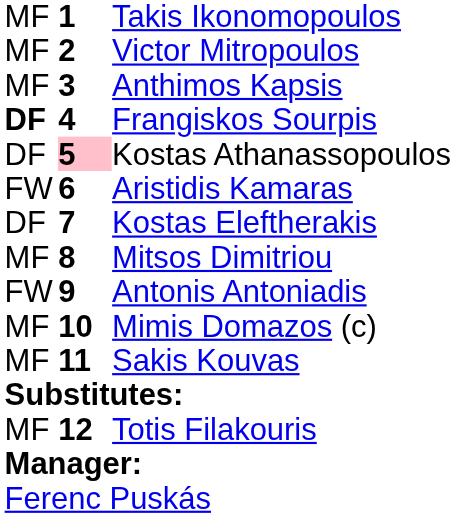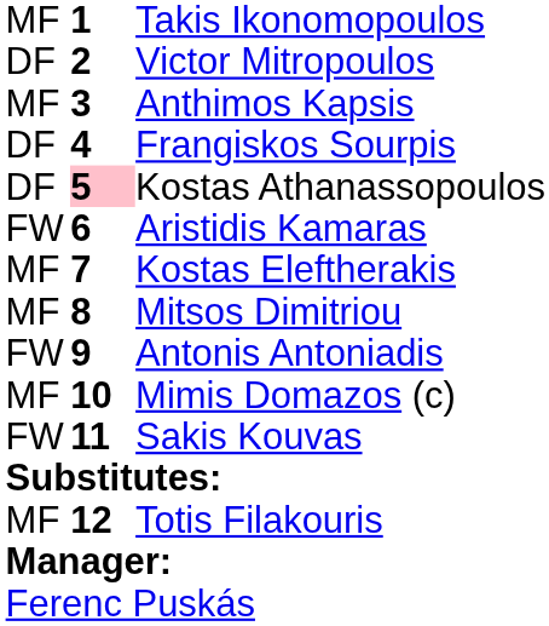Victor Mitropoulos | column 1: MF -> DF
Frangiskos Sourpis | column 1: bold -> normal
Kostas Eleftherakis | column 1: DF -> MF
Sakis Kouvas | column 1: MF -> FW
